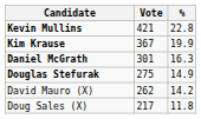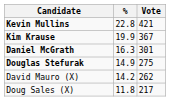columns swapped: Vote <-> %
